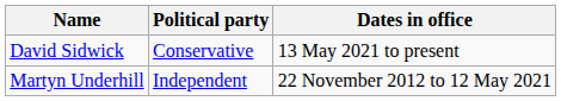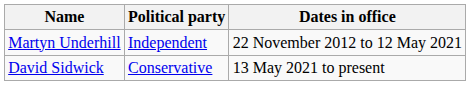rows swapped: Martyn Underhill <-> David Sidwick
